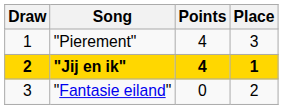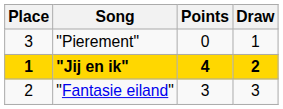columns swapped: Draw <-> Place
"Pierement" | Points: 4 -> 0
"Fantasie eiland" | Points: 0 -> 3
